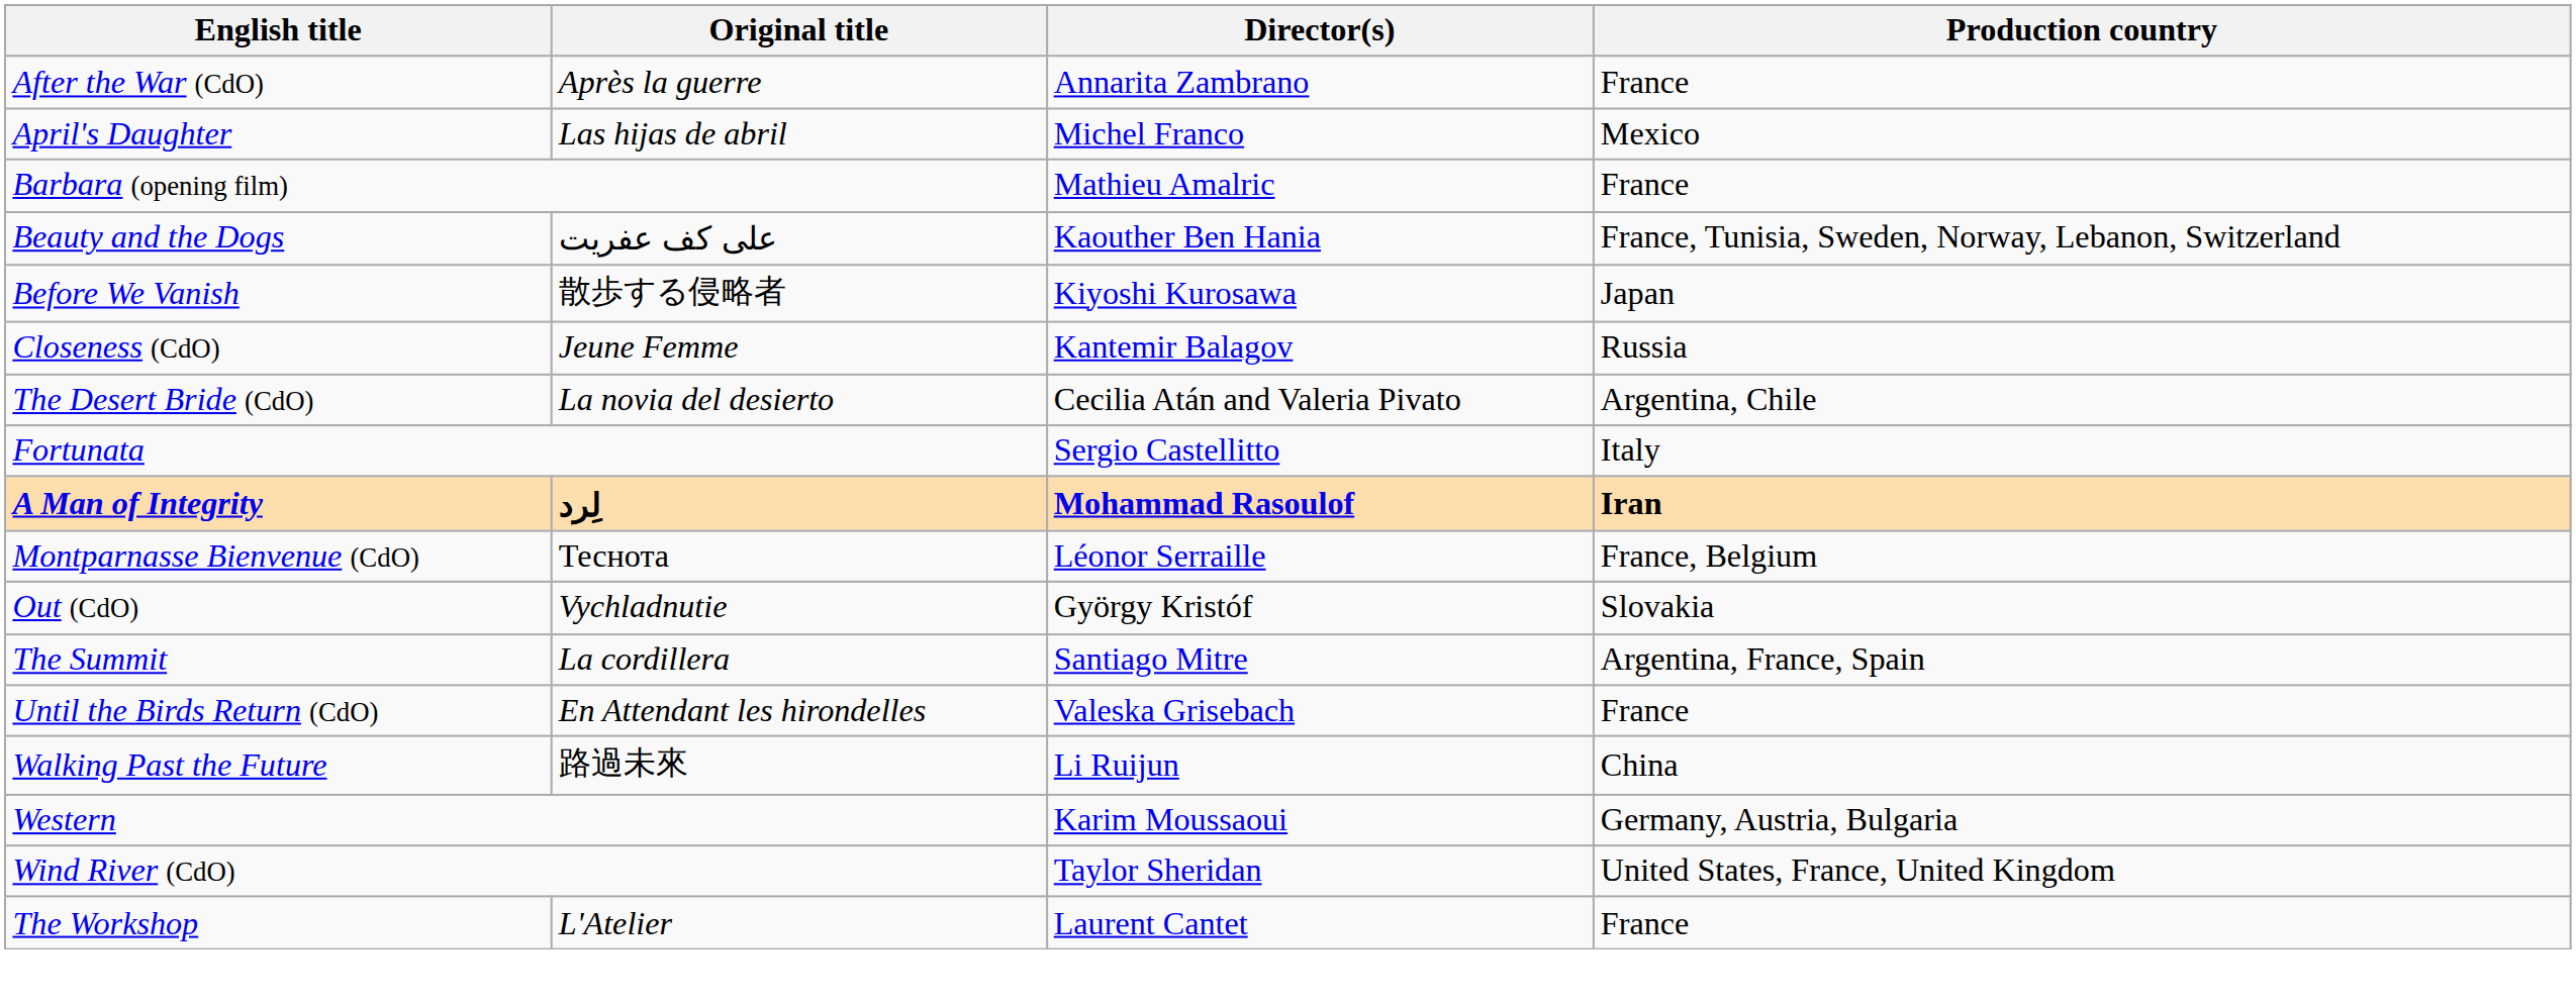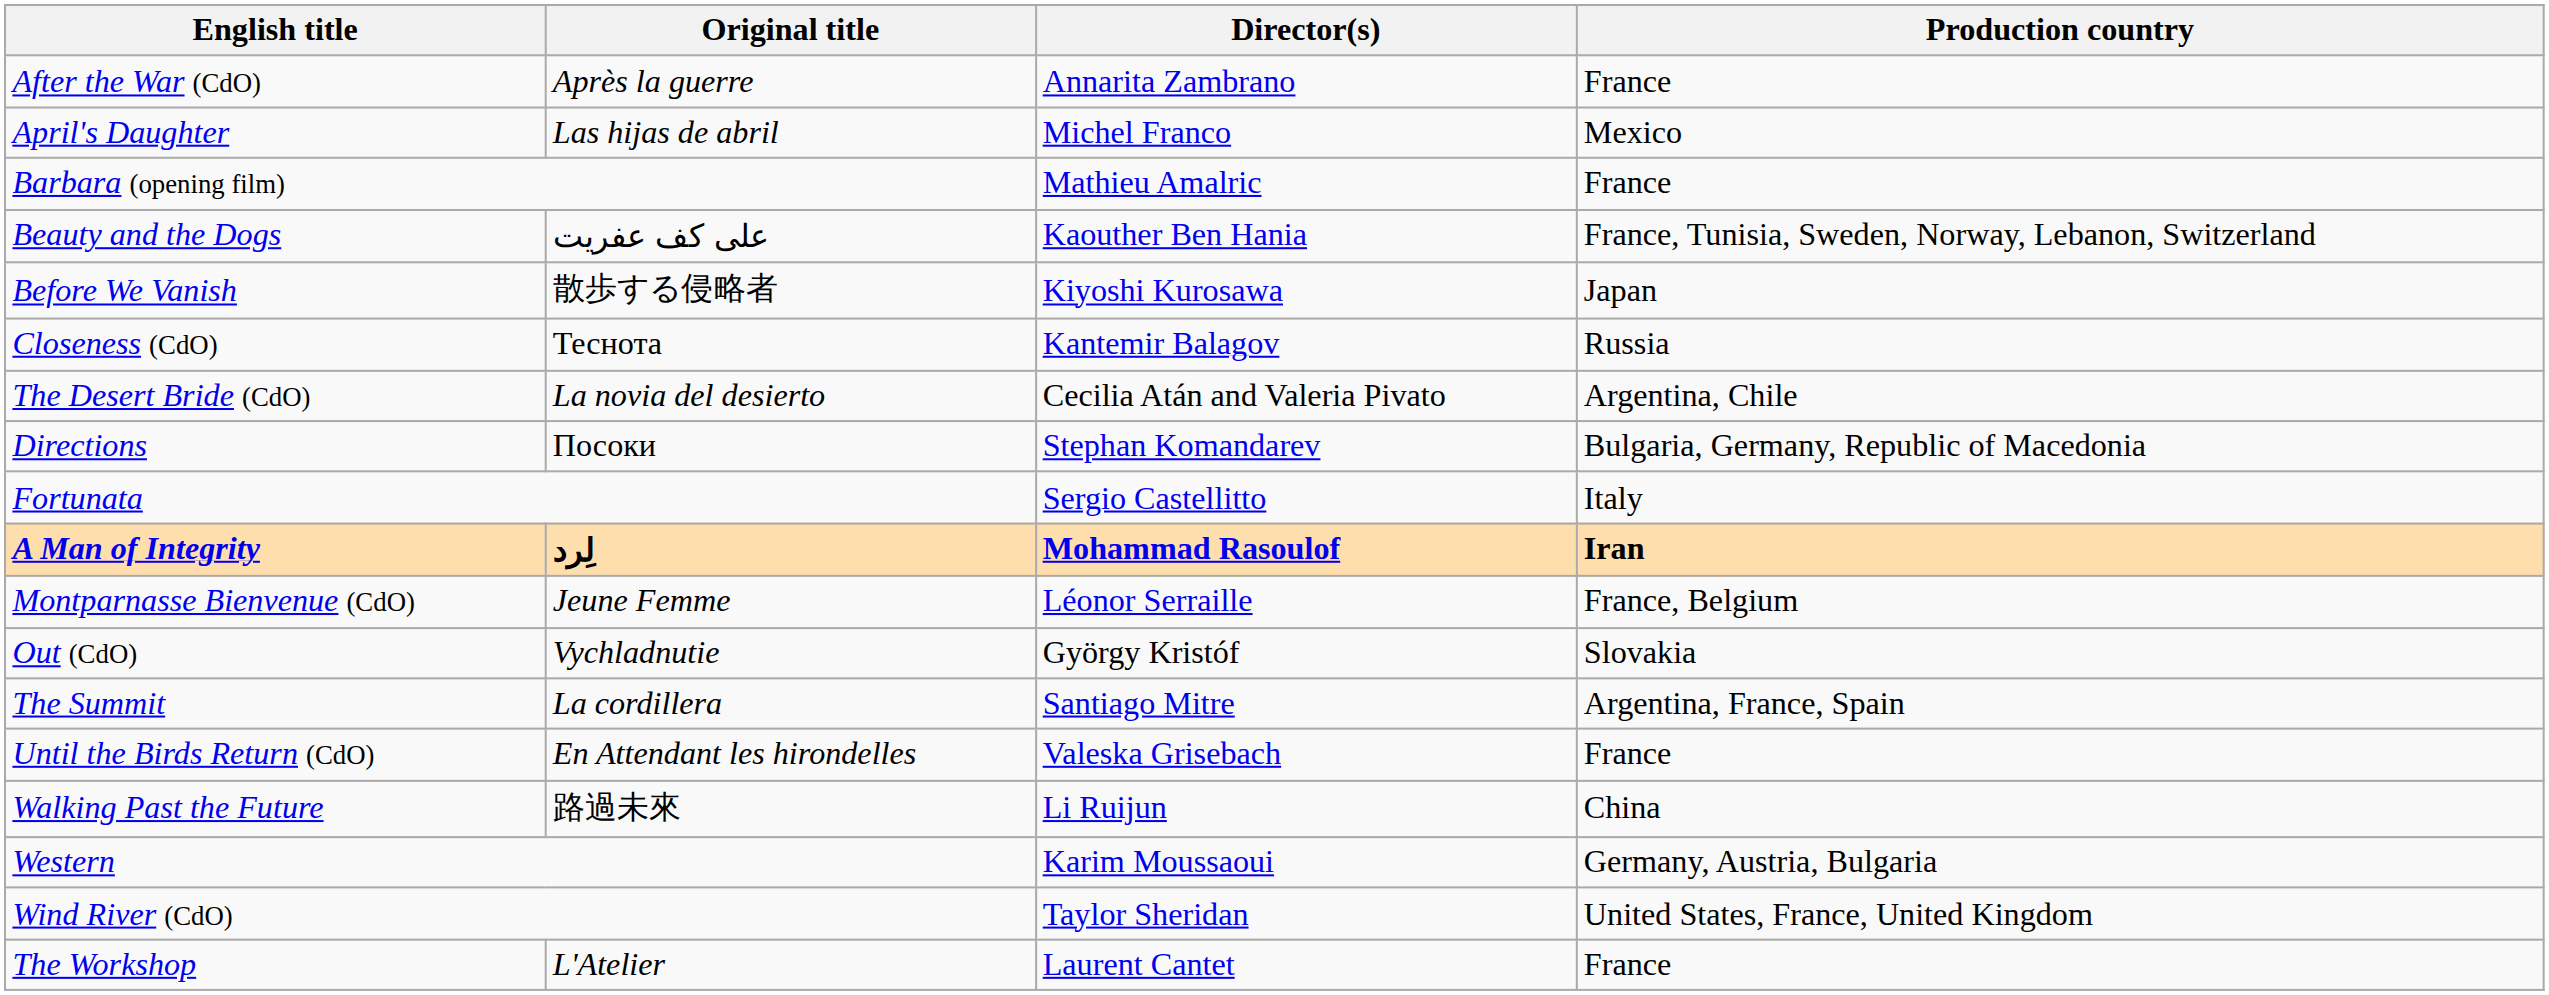Closeness (CdO) | Original title: Jeune Femme -> Теснота
+ row: Directions | Посоки | Stephan Komandarev | Bulgaria, Germany, Republic of Macedonia
Montparnasse Bienvenue (CdO) | Original title: Теснота -> Jeune Femme
